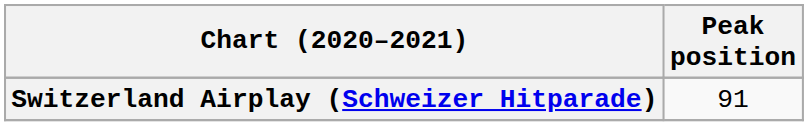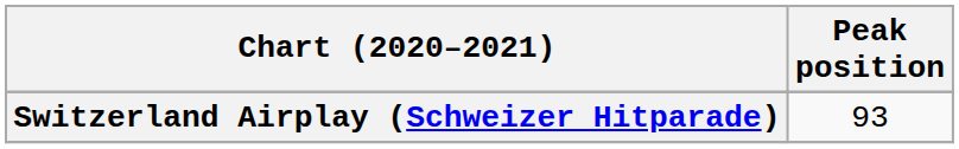Switzerland Airplay (Schweizer Hitparade) | Peak position: 91 -> 93
